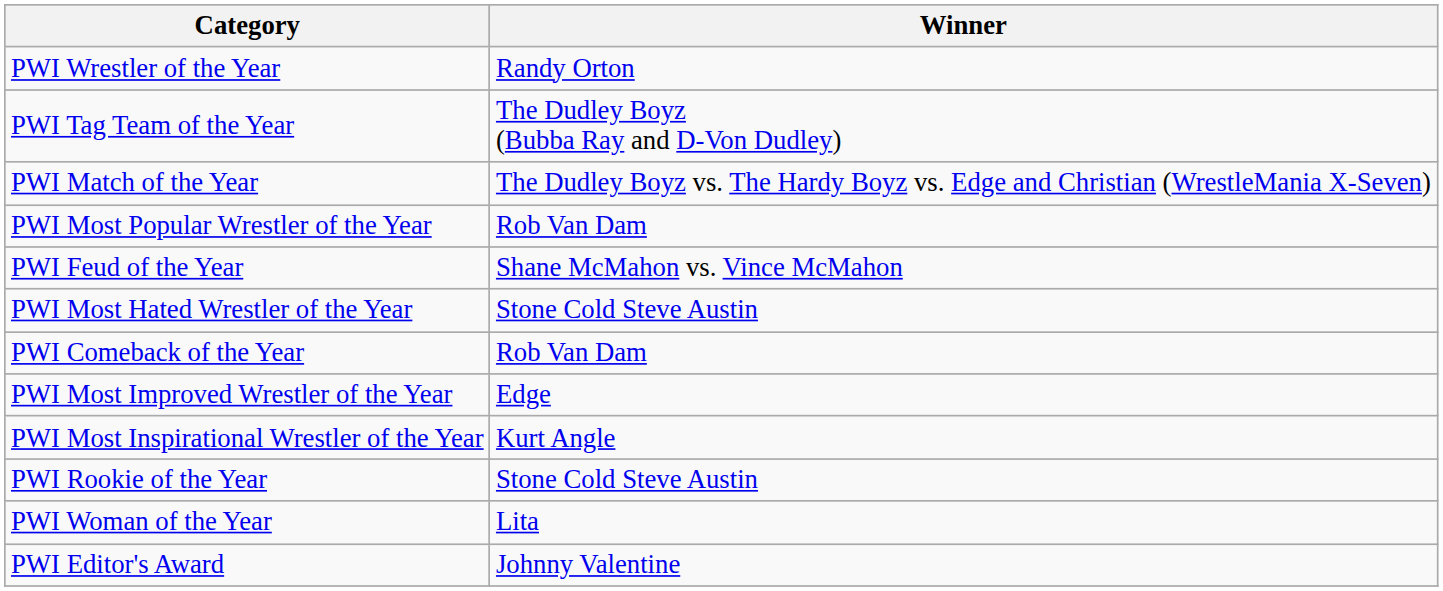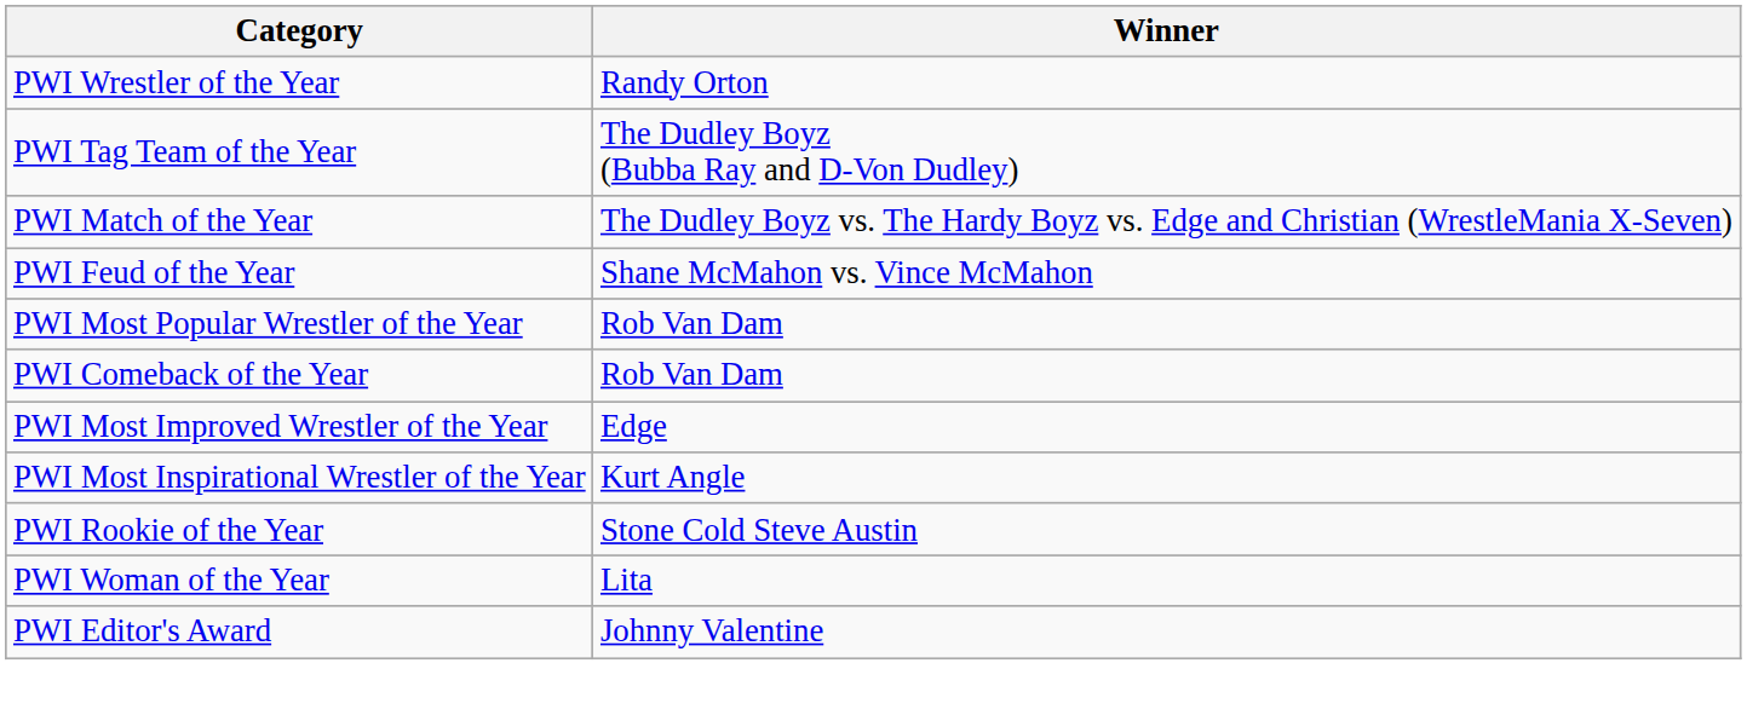rows swapped: PWI Feud of the Year <-> PWI Most Popular Wrestler of the Year
- row: PWI Most Hated Wrestler of the Year | Stone Cold Steve Austin
